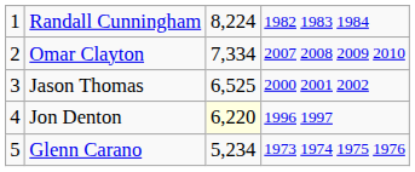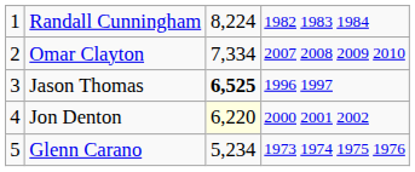Jason Thomas | column 3: normal -> bold
Jason Thomas | column 4: 2000 2001 2002 -> 1996 1997
Jon Denton | column 4: 1996 1997 -> 2000 2001 2002
